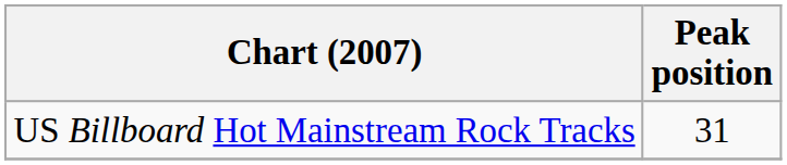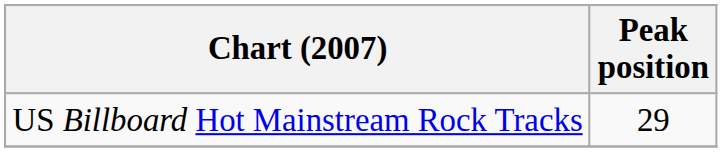US Billboard Hot Mainstream Rock Tracks | Peak position: 31 -> 29
